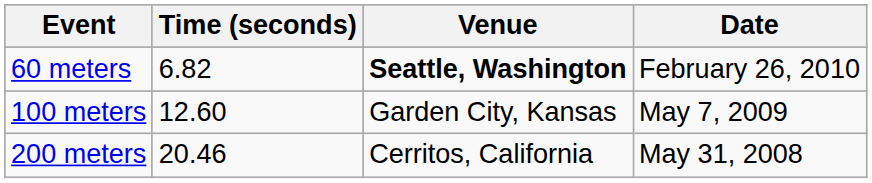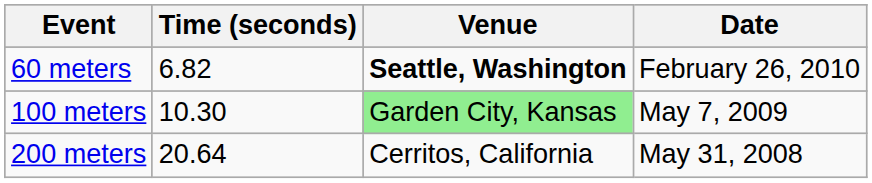100 meters | Time (seconds): 12.60 -> 10.30
100 meters | Venue: no background -> lightgreen background
200 meters | Time (seconds): 20.46 -> 20.64
